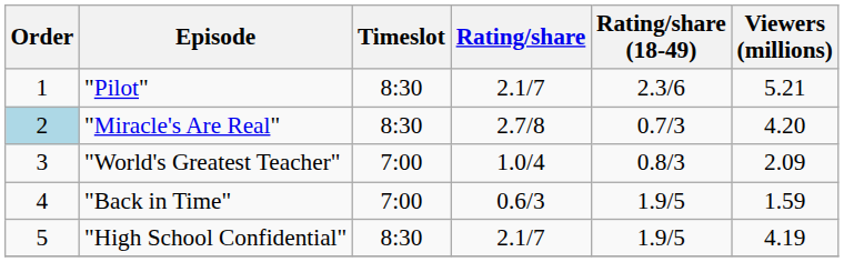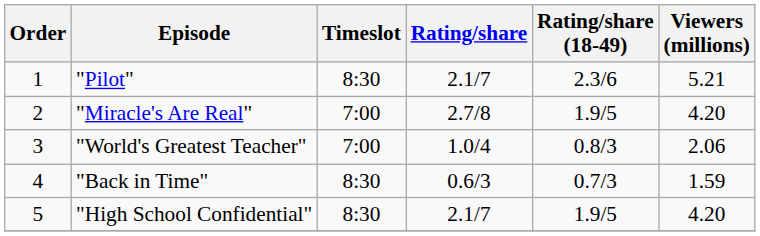"Miracle's Are Real" | Order: lightblue background -> no background
"Miracle's Are Real" | Timeslot: 8:30 -> 7:00
"Miracle's Are Real" | Rating/share (18-49): 0.7/3 -> 1.9/5
"World's Greatest Teacher" | Viewers (millions): 2.09 -> 2.06
"Back in Time" | Timeslot: 7:00 -> 8:30
"Back in Time" | Rating/share (18-49): 1.9/5 -> 0.7/3
"High School Confidential" | Viewers (millions): 4.19 -> 4.20
